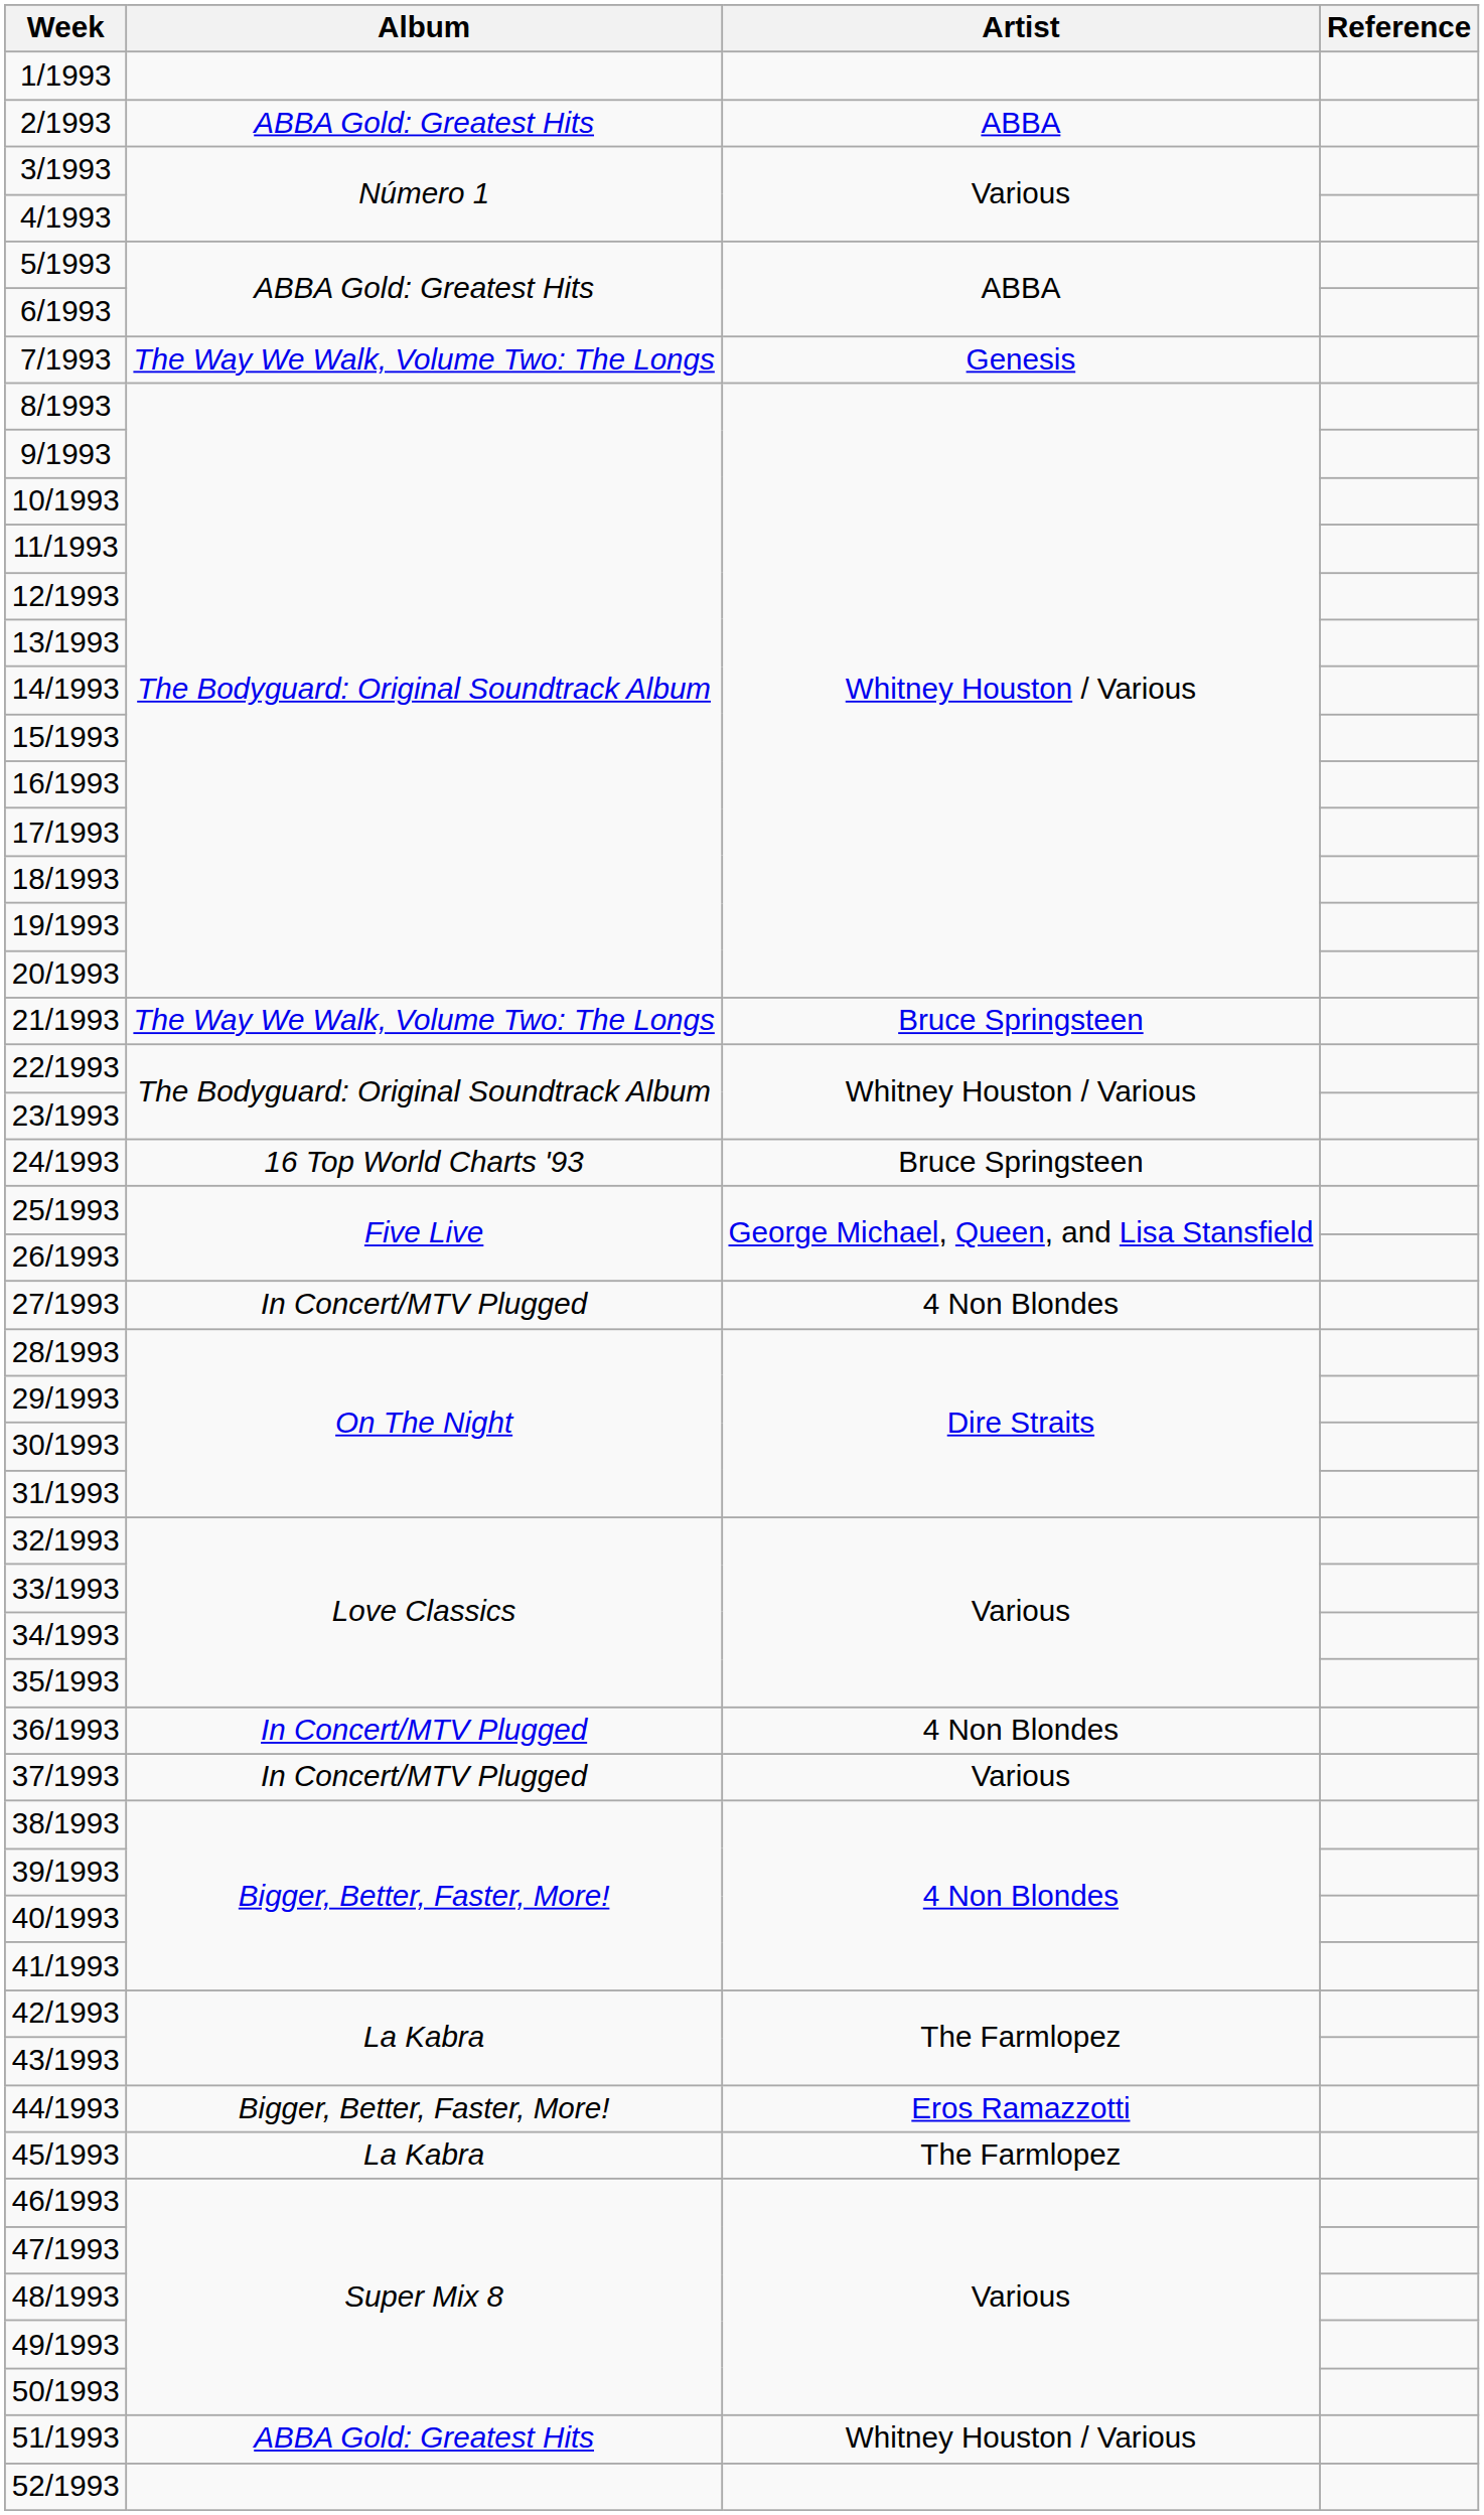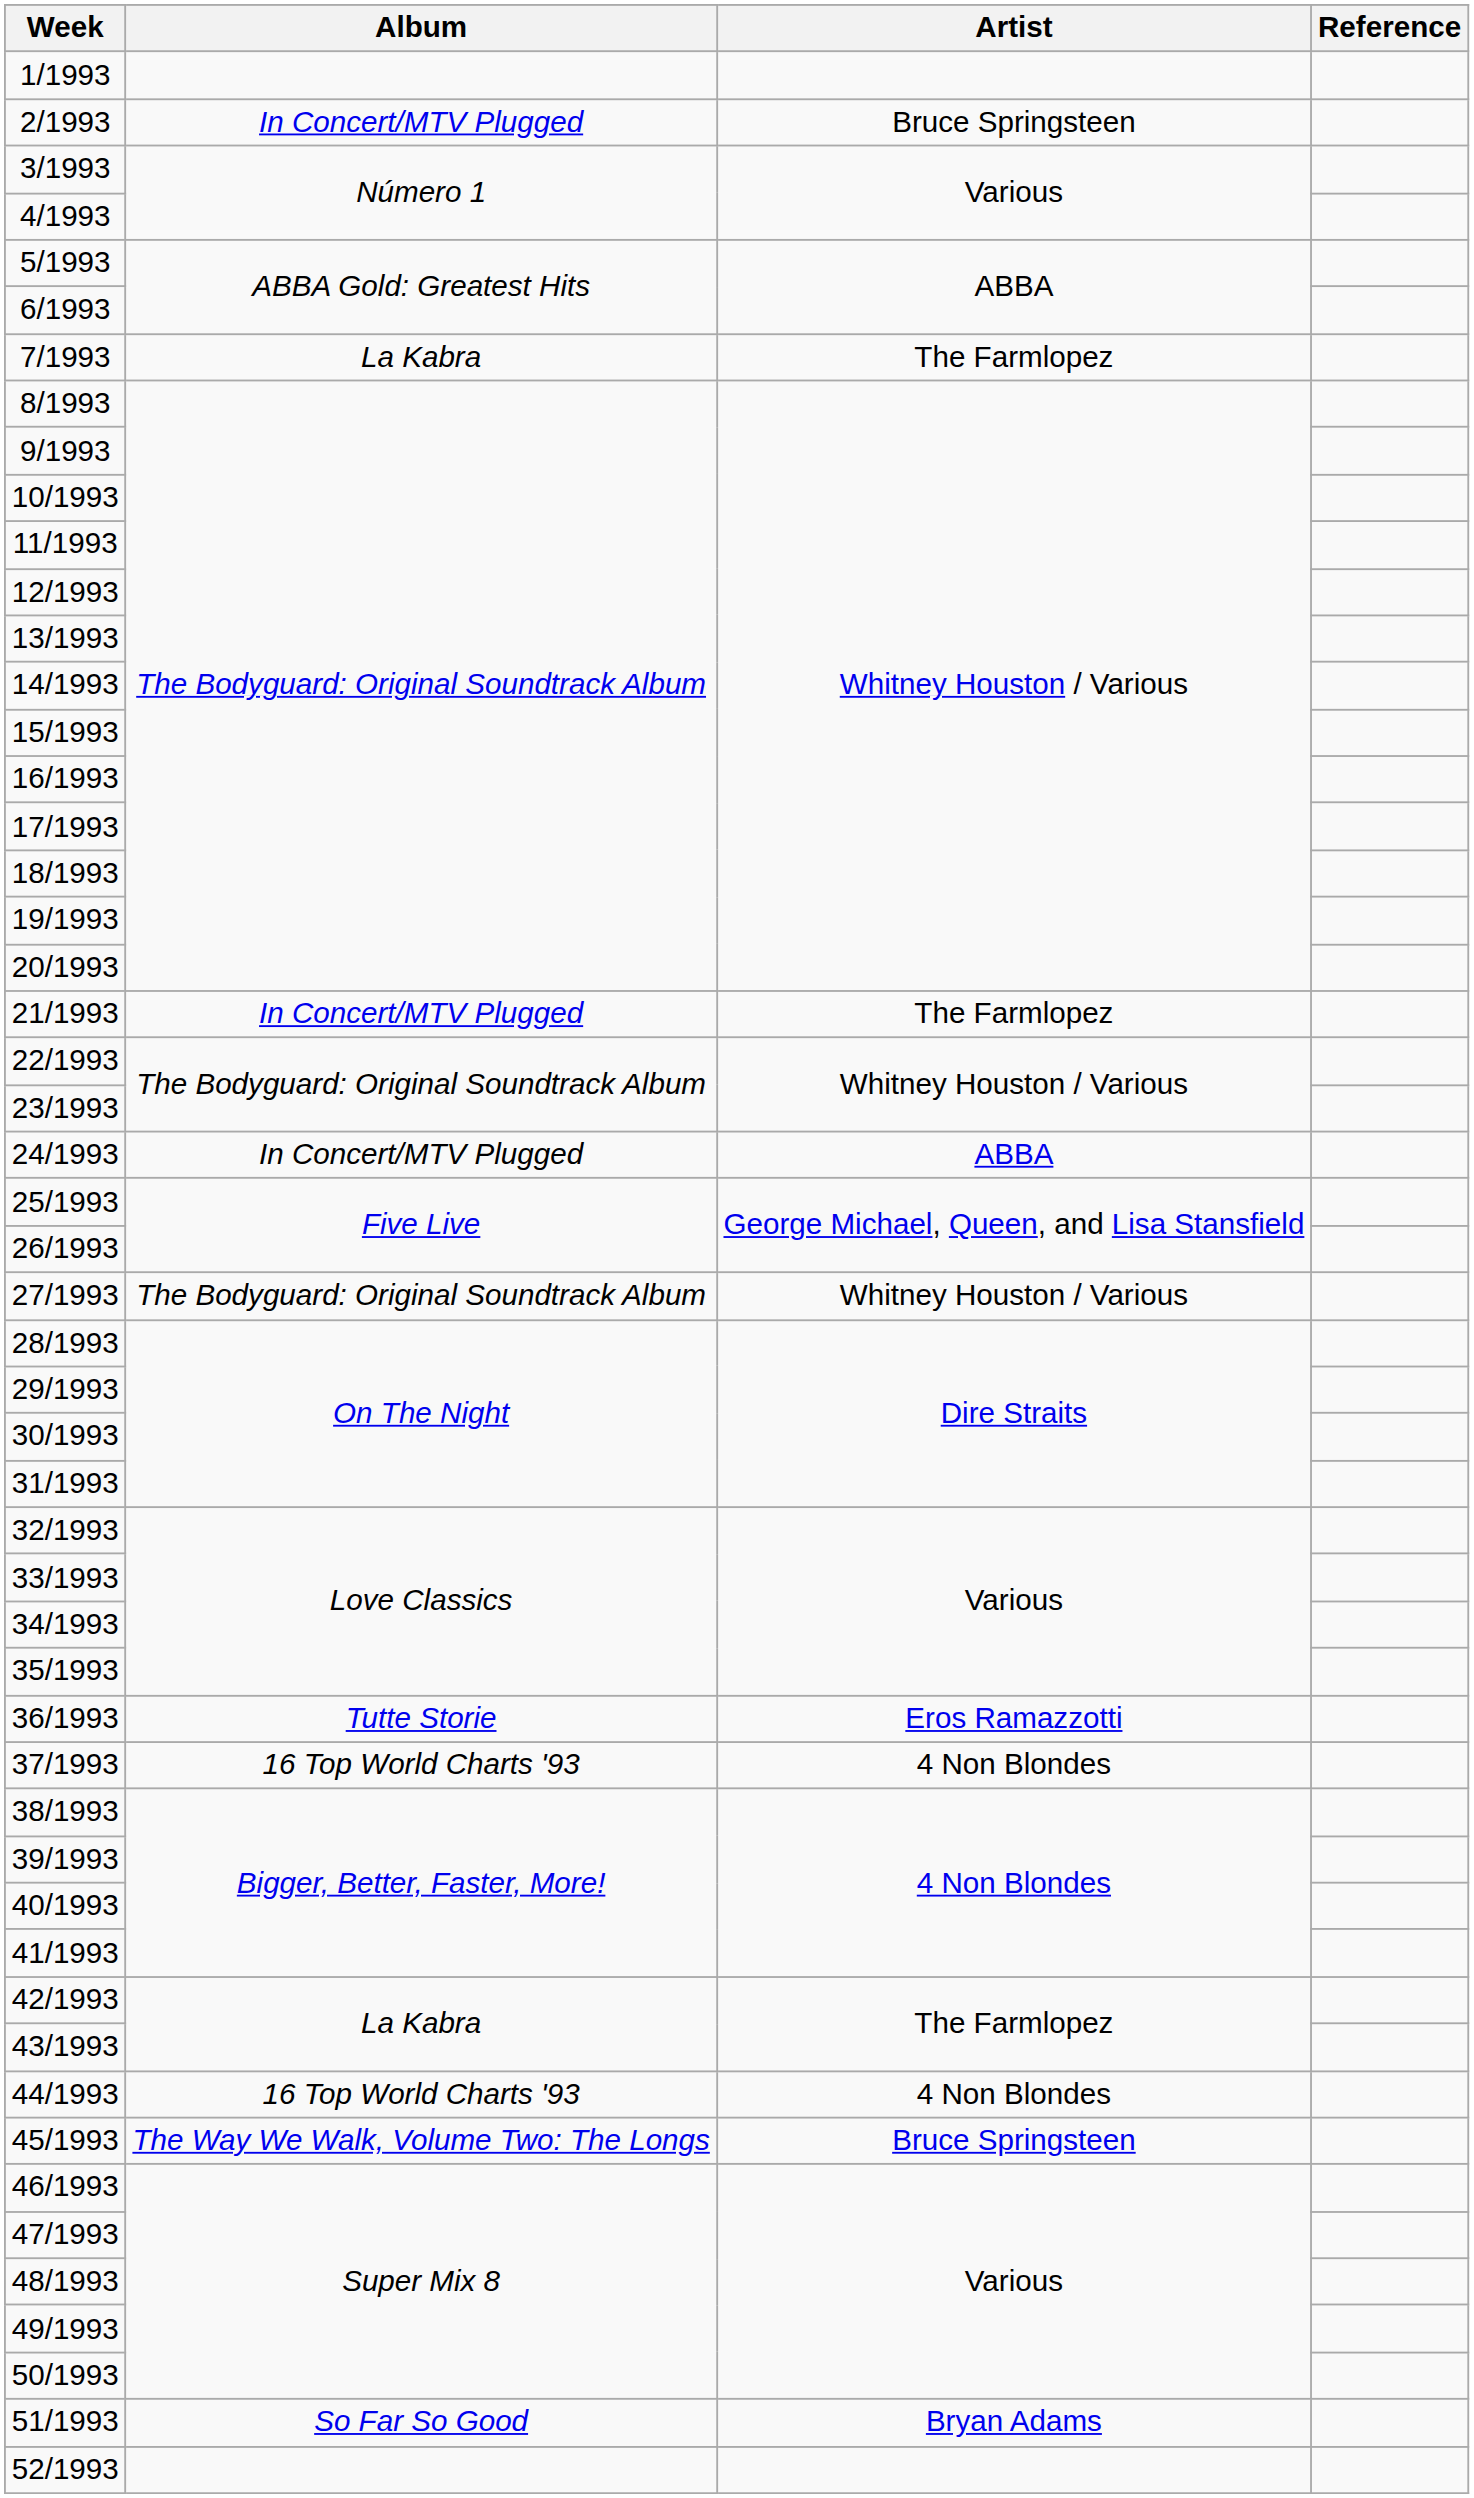2/1993 | Album: ABBA Gold: Greatest Hits -> In Concert/MTV Plugged
2/1993 | Artist: ABBA -> Bruce Springsteen
7/1993 | Album: The Way We Walk, Volume Two: The Longs -> La Kabra
7/1993 | Artist: Genesis -> The Farmlopez
21/1993 | Album: The Way We Walk, Volume Two: The Longs -> In Concert/MTV Plugged
21/1993 | Artist: Bruce Springsteen -> The Farmlopez
24/1993 | Album: 16 Top World Charts '93 -> In Concert/MTV Plugged
24/1993 | Artist: Bruce Springsteen -> ABBA
27/1993 | Album: In Concert/MTV Plugged -> The Bodyguard: Original Soundtrack Album
27/1993 | Artist: 4 Non Blondes -> Whitney Houston / Various
36/1993 | Album: In Concert/MTV Plugged -> Tutte Storie
36/1993 | Artist: 4 Non Blondes -> Eros Ramazzotti
37/1993 | Album: In Concert/MTV Plugged -> 16 Top World Charts '93
37/1993 | Artist: Various -> 4 Non Blondes
44/1993 | Album: Bigger, Better, Faster, More! -> 16 Top World Charts '93
44/1993 | Artist: Eros Ramazzotti -> 4 Non Blondes
45/1993 | Album: La Kabra -> The Way We Walk, Volume Two: The Longs
45/1993 | Artist: The Farmlopez -> Bruce Springsteen
51/1993 | Album: ABBA Gold: Greatest Hits -> So Far So Good
51/1993 | Artist: Whitney Houston / Various -> Bryan Adams
